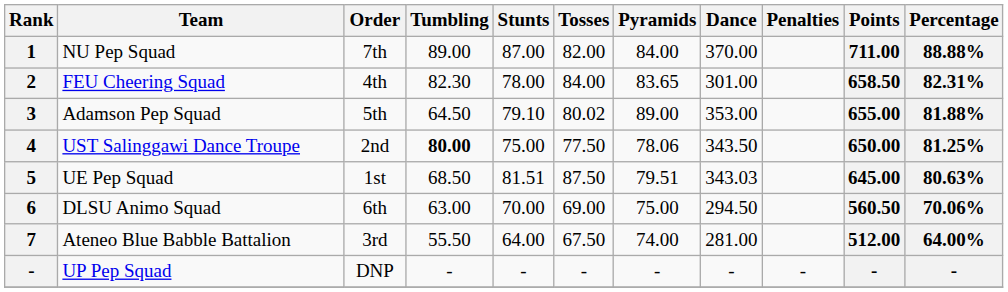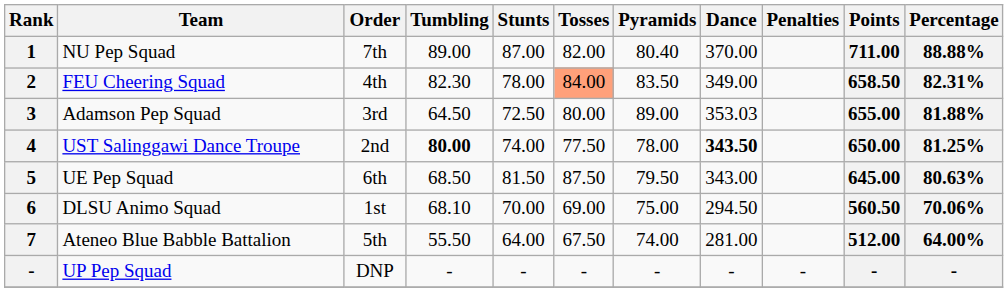NU Pep Squad | Pyramids: 84.00 -> 80.40
FEU Cheering Squad | Tosses: no background -> lightsalmon background
FEU Cheering Squad | Pyramids: 83.65 -> 83.50
FEU Cheering Squad | Dance: 301.00 -> 349.00
Adamson Pep Squad | Order: 5th -> 3rd
Adamson Pep Squad | Stunts: 79.10 -> 72.50
Adamson Pep Squad | Tosses: 80.02 -> 80.00
Adamson Pep Squad | Dance: 353.00 -> 353.03
UST Salinggawi Dance Troupe | Stunts: 75.00 -> 74.00
UST Salinggawi Dance Troupe | Pyramids: 78.06 -> 78.00
UST Salinggawi Dance Troupe | Dance: normal -> bold
UE Pep Squad | Order: 1st -> 6th
UE Pep Squad | Stunts: 81.51 -> 81.50
UE Pep Squad | Pyramids: 79.51 -> 79.50
UE Pep Squad | Dance: 343.03 -> 343.00
DLSU Animo Squad | Order: 6th -> 1st
DLSU Animo Squad | Tumbling: 63.00 -> 68.10
Ateneo Blue Babble Battalion | Order: 3rd -> 5th
